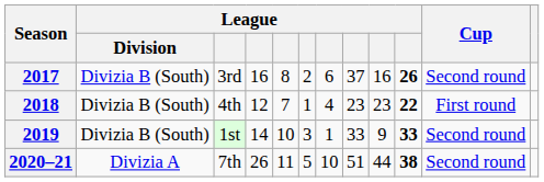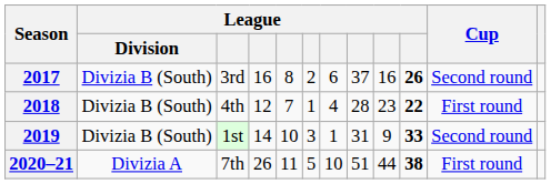2018 | column 8: 23 -> 28
2019 | column 8: 33 -> 31
2020–21 | Cup: Second round -> First round
